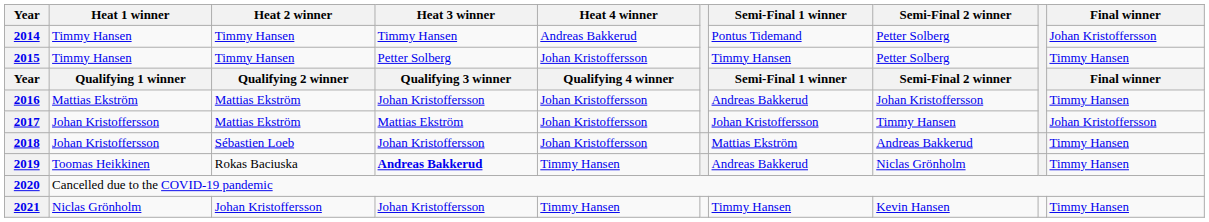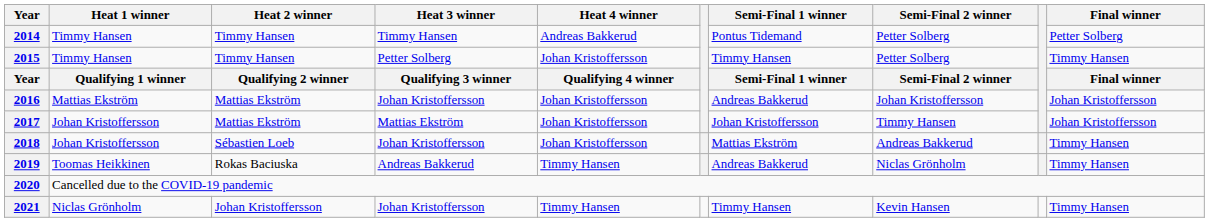2014 | Final winner: Johan Kristoffersson -> Petter Solberg
2016 | Final winner: Timmy Hansen -> Johan Kristoffersson
2019 | Heat 3 winner: bold -> normal
